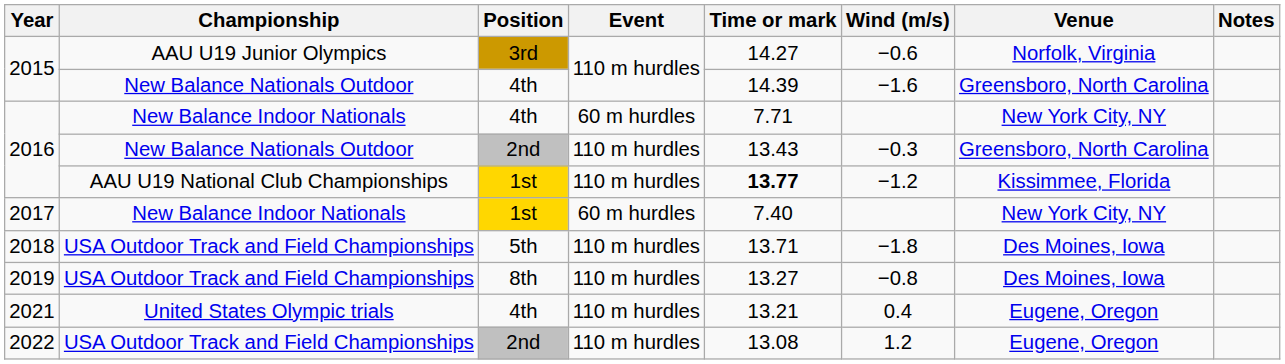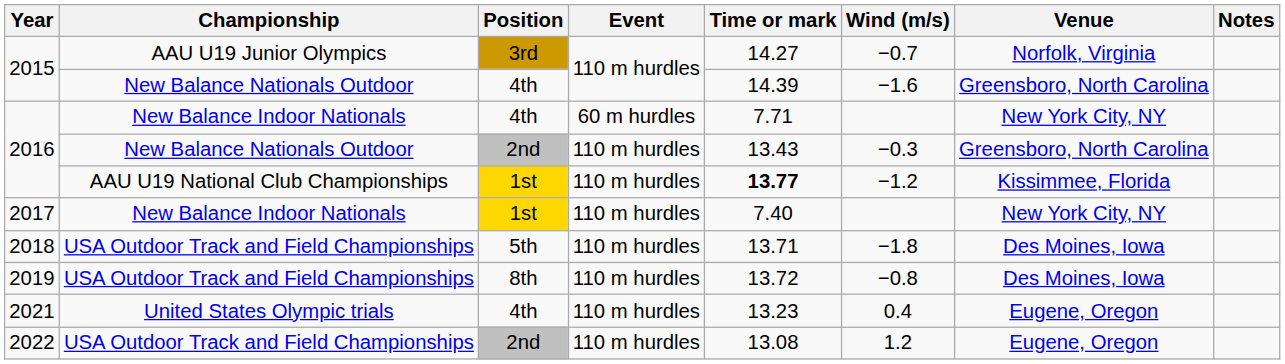2015 / AAU U19 Junior Olympics | Wind (m/s): −0.6 -> −0.7
2017 | Event: 60 m hurdles -> 110 m hurdles
2019 | Time or mark: 13.27 -> 13.72
2021 | Time or mark: 13.21 -> 13.23
